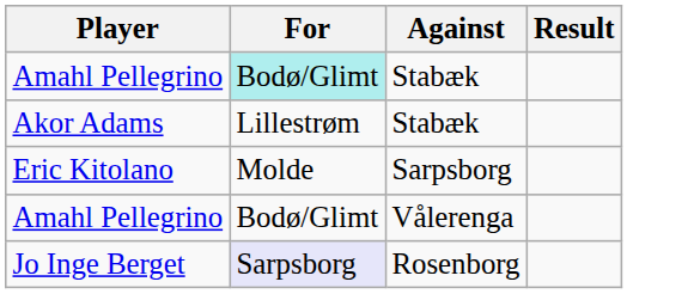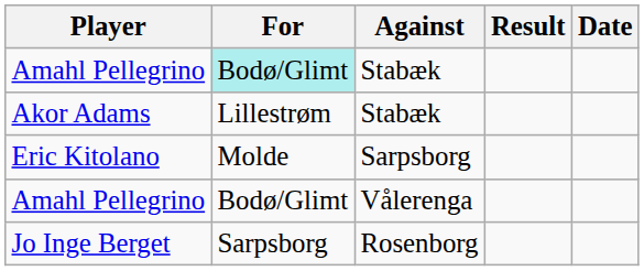+ column: Date
Jo Inge Berget | For: lavender background -> no background
